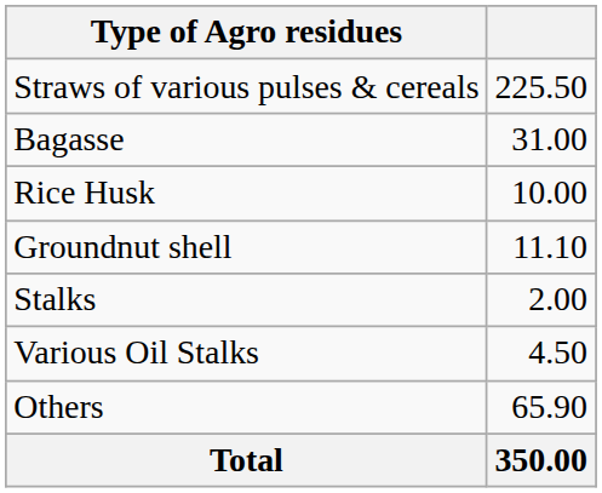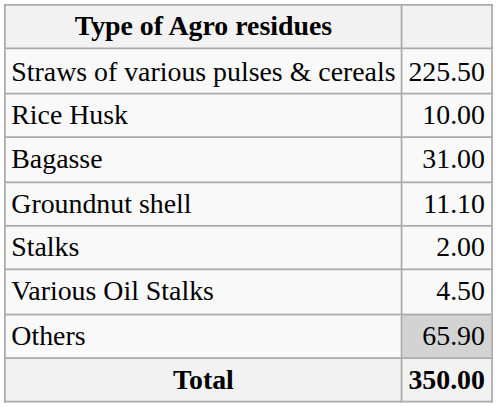rows swapped: Bagasse <-> Rice Husk
Others | column 2: no background -> lightgrey background
